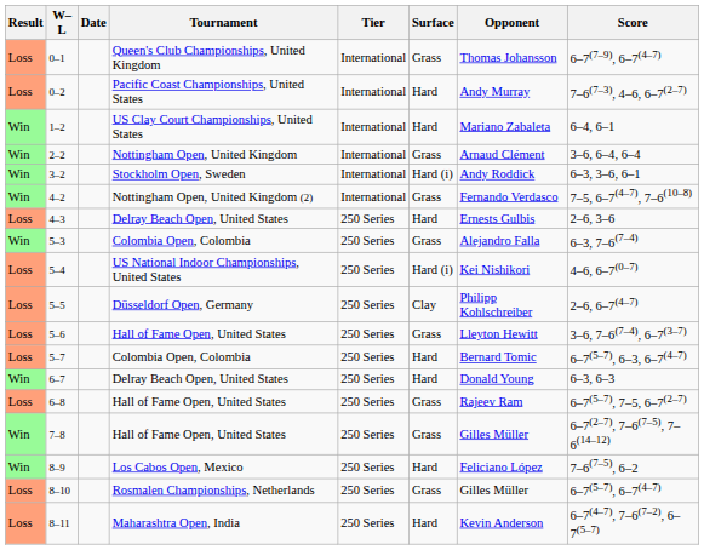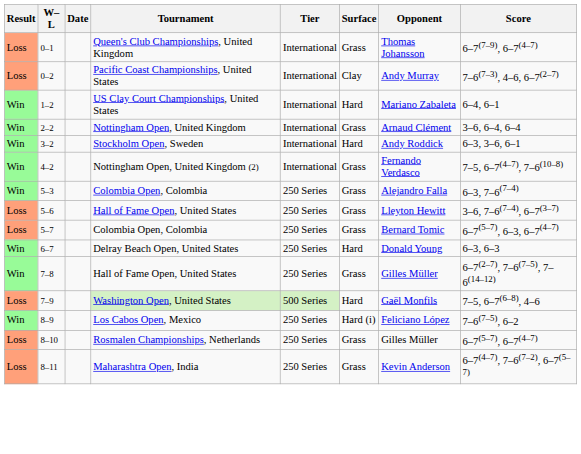0–2 | Surface: Hard -> Clay
3–2 | Surface: Hard (i) -> Hard
- row: Loss | 4–3 | Delray Beach Open, United States | 250 Series | Hard | Ernests Gulbis | 2–6, 3–6
- row: Loss | 5–4 | US National Indoor Championships, United States | 250 Series | Hard (i) | Kei Nishikori | 4–6, 6–7(0–7)
- row: Loss | 5–5 | Düsseldorf Open, Germany | 250 Series | Clay | Philipp Kohlschreiber | 2–6, 6–7(4–7)
5–7 | Surface: Hard -> Grass
- row: Loss | 6–8 | Hall of Fame Open, United States | 250 Series | Grass | Rajeev Ram | 6–7(5–7), 7–5, 6–7(2–7)
+ row: Loss | 7–9 | Washington Open, United States | 500 Series | Hard | Gaël Monfils | 7–5, 6–7(6–8), 4–6
8–9 | Surface: Hard -> Hard (i)
8–11 | Surface: Hard -> Grass
